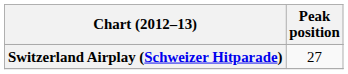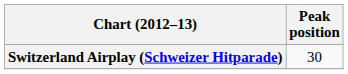Switzerland Airplay (Schweizer Hitparade) | Peak position: 27 -> 30
